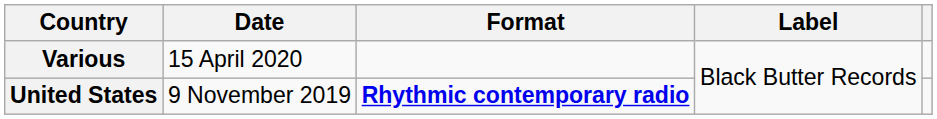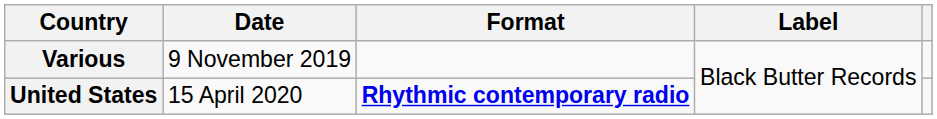Various | Date: 15 April 2020 -> 9 November 2019
United States | Date: 9 November 2019 -> 15 April 2020
